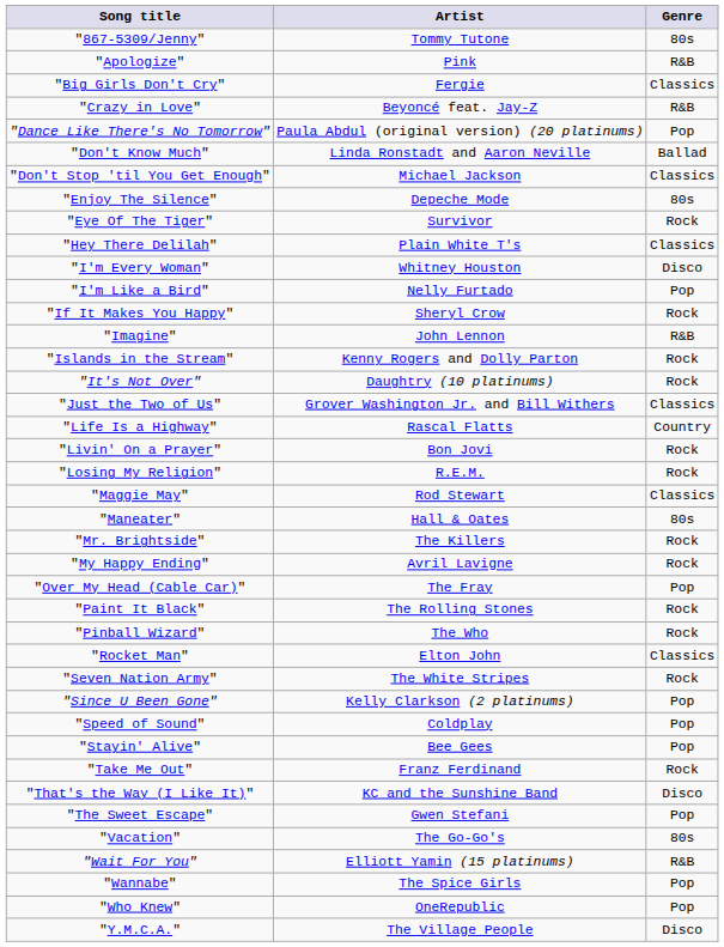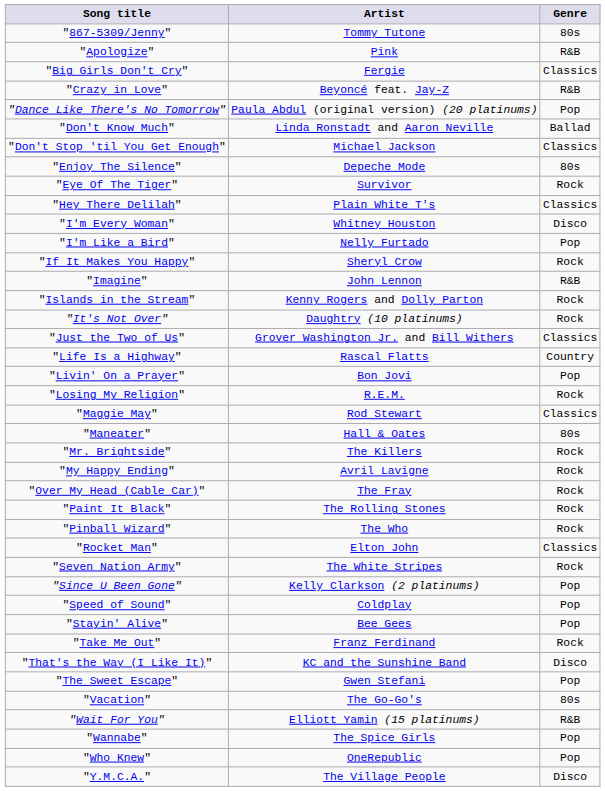"Livin' On a Prayer" | Genre: Rock -> Pop
"Over My Head (Cable Car)" | Genre: Pop -> Rock
